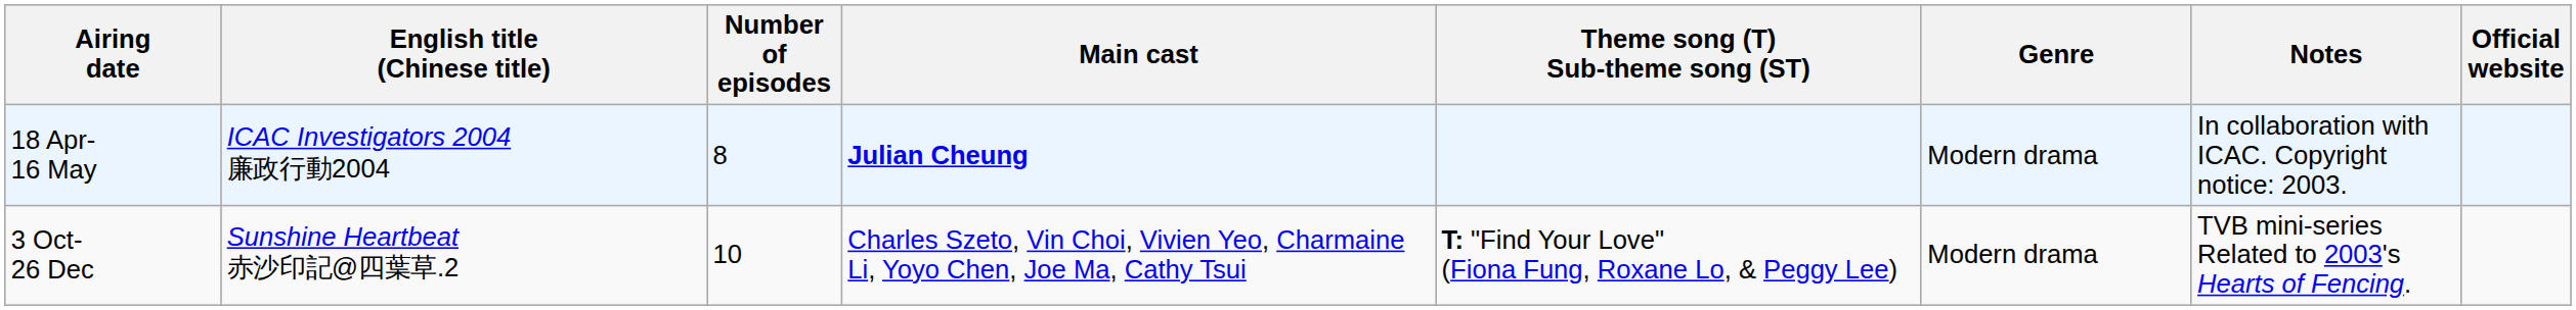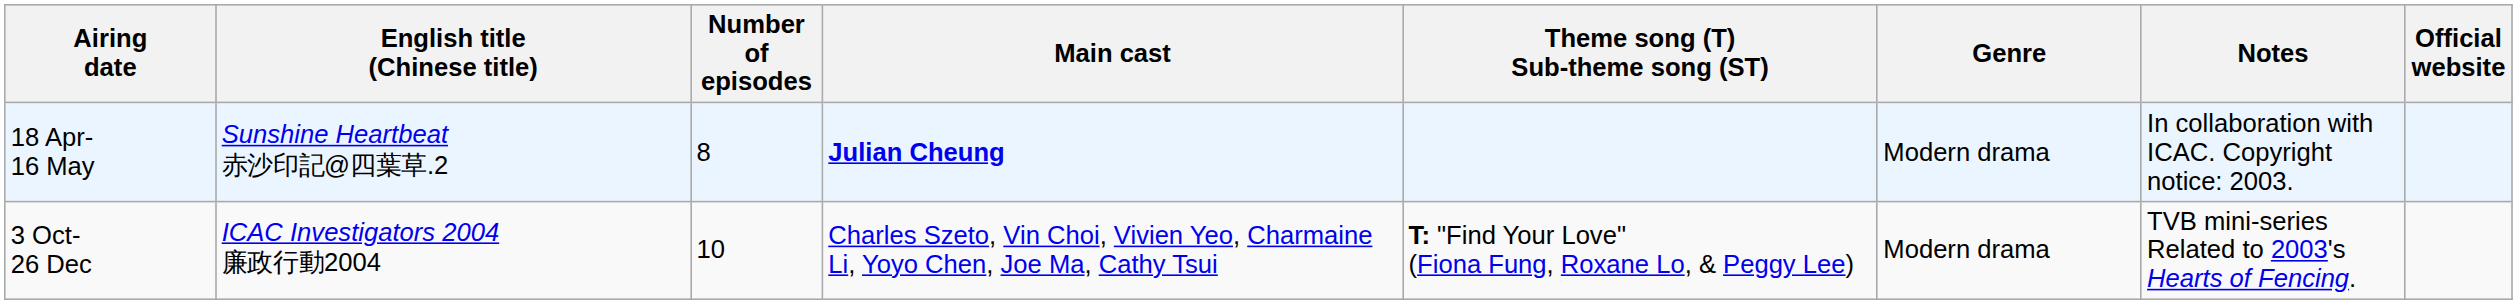18 Apr- 16 May | English title (Chinese title): ICAC Investigators 2004 廉政行動2004 -> Sunshine Heartbeat 赤沙印記@四葉草.2
3 Oct- 26 Dec | English title (Chinese title): Sunshine Heartbeat 赤沙印記@四葉草.2 -> ICAC Investigators 2004 廉政行動2004
